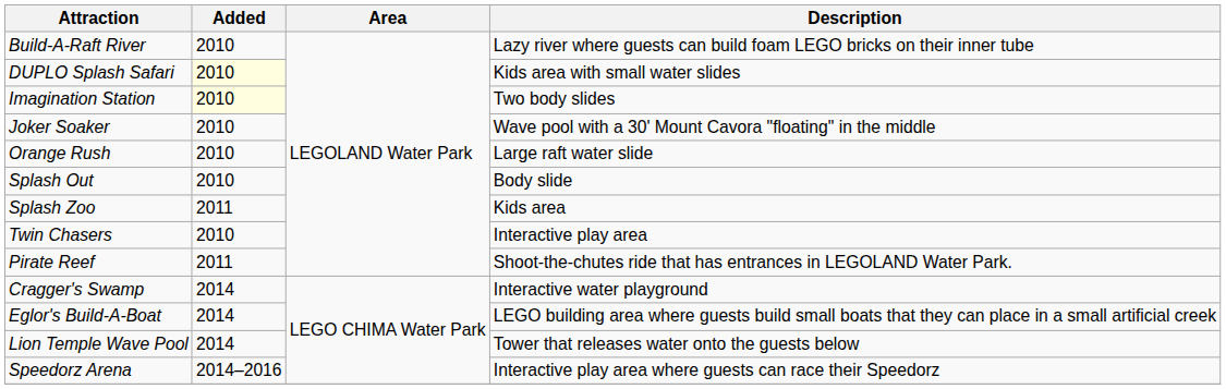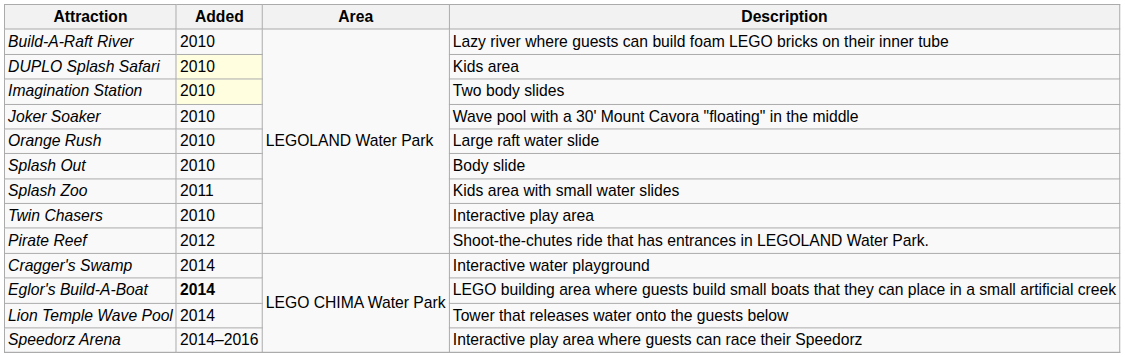DUPLO Splash Safari | Description: Kids area with small water slides -> Kids area
Splash Zoo | Description: Kids area -> Kids area with small water slides
Pirate Reef | Added: 2011 -> 2012
Eglor's Build-A-Boat | Added: normal -> bold
